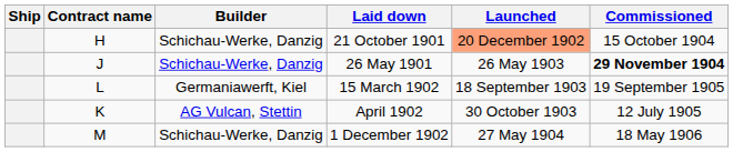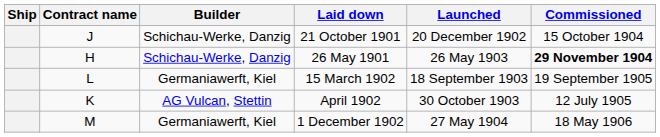21 October 1901 | Contract name: H -> J
21 October 1901 | Launched: lightsalmon background -> no background
26 May 1901 | Contract name: J -> H
1 December 1902 | Builder: Schichau-Werke, Danzig -> Germaniawerft, Kiel
